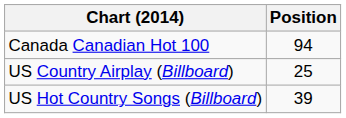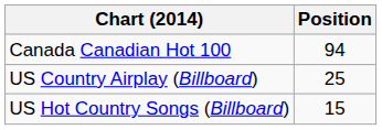US Hot Country Songs (Billboard) | Position: 39 -> 15
